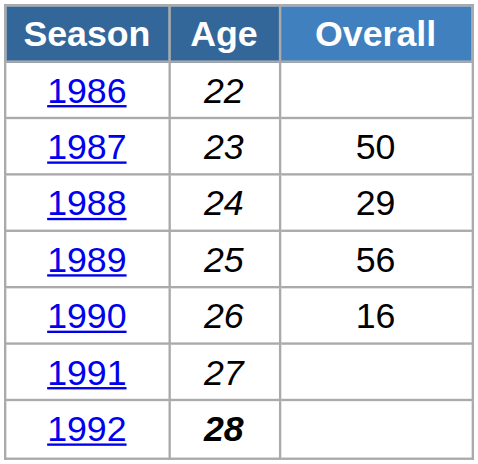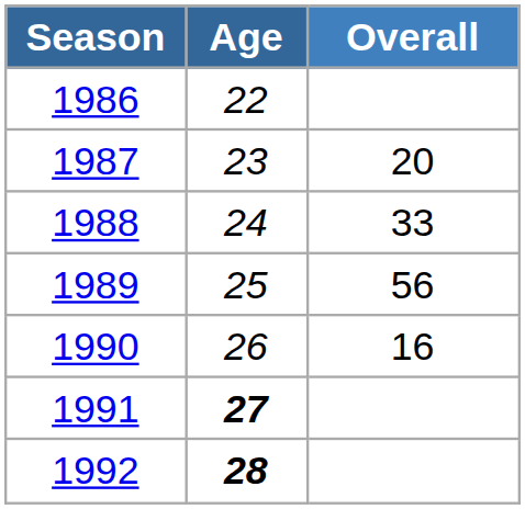1987 | Overall: 50 -> 20
1988 | Overall: 29 -> 33
1991 | Age: normal -> bold
